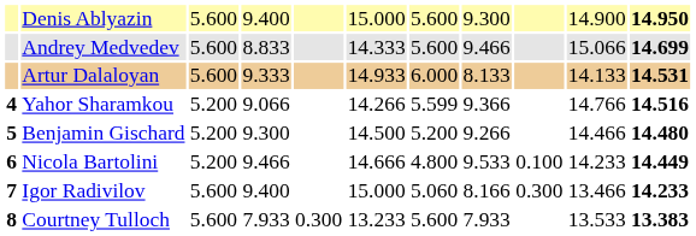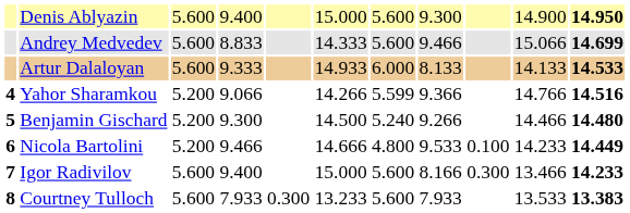Artur Dalaloyan | column 11: 14.531 -> 14.533
Benjamin Gischard | column 7: 5.200 -> 5.240
Igor Radivilov | column 7: 5.060 -> 5.600
